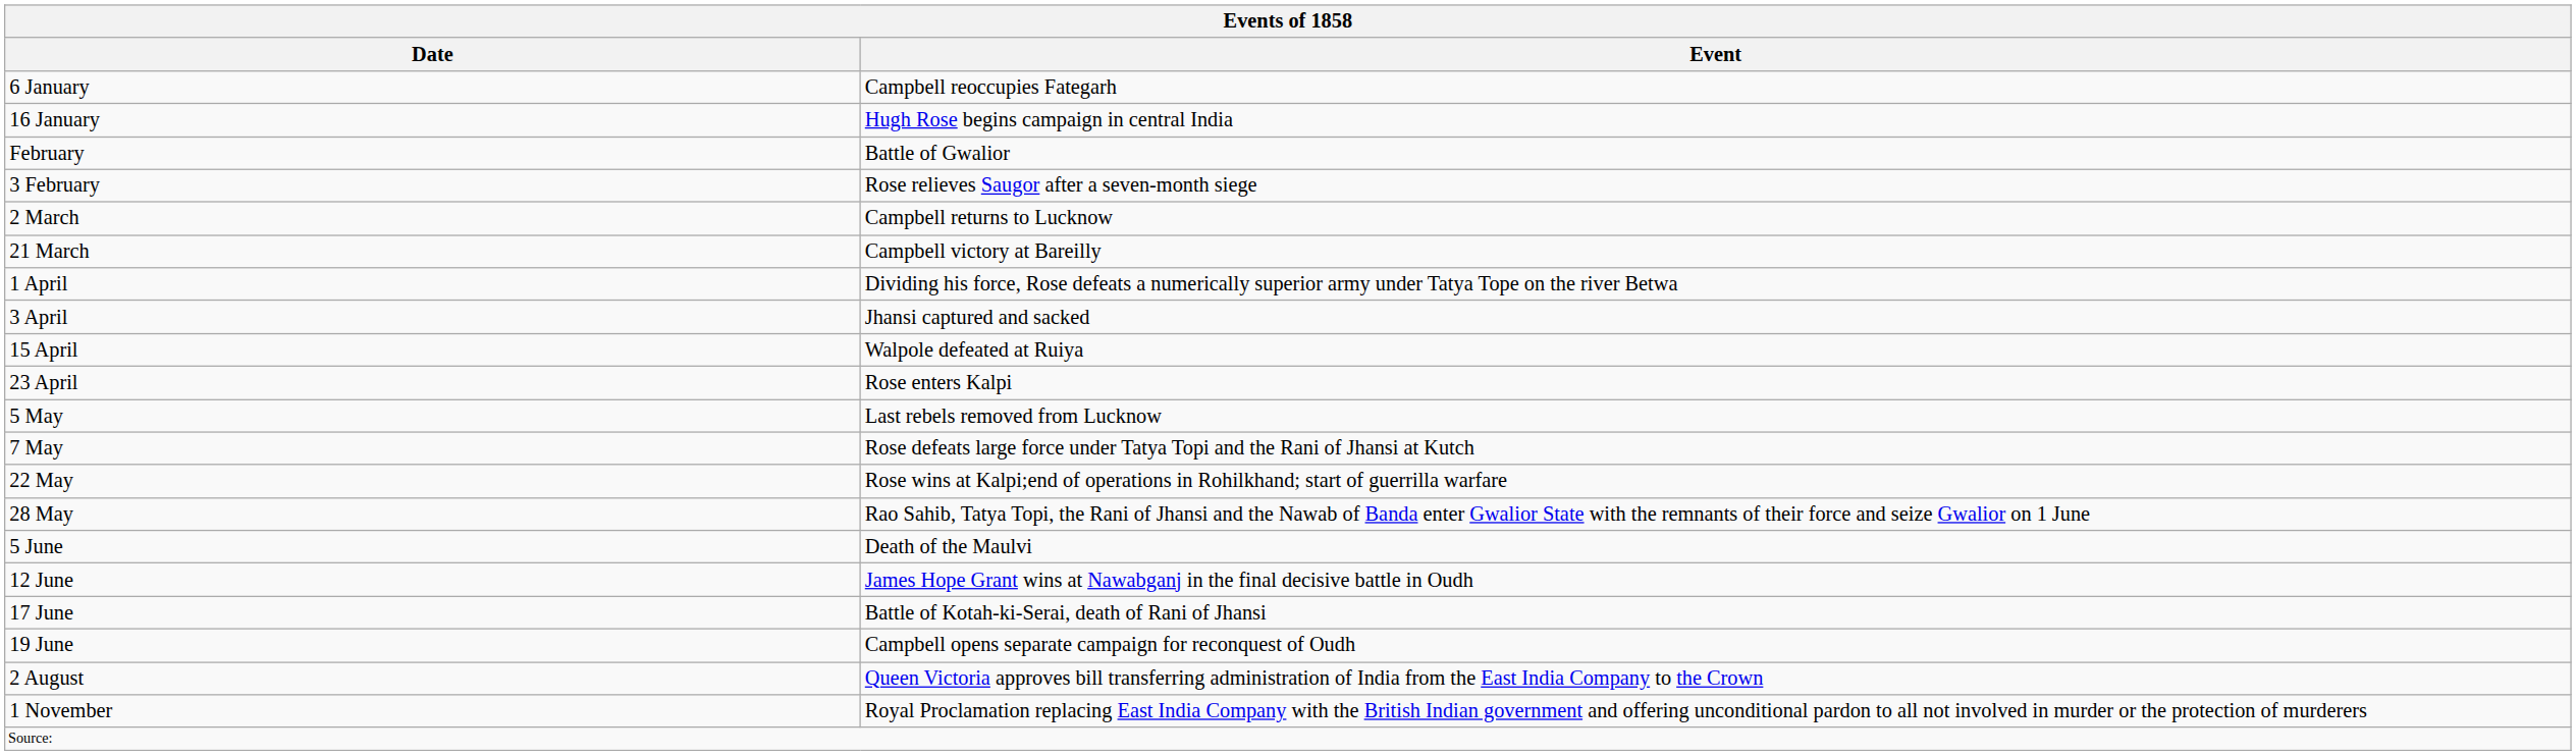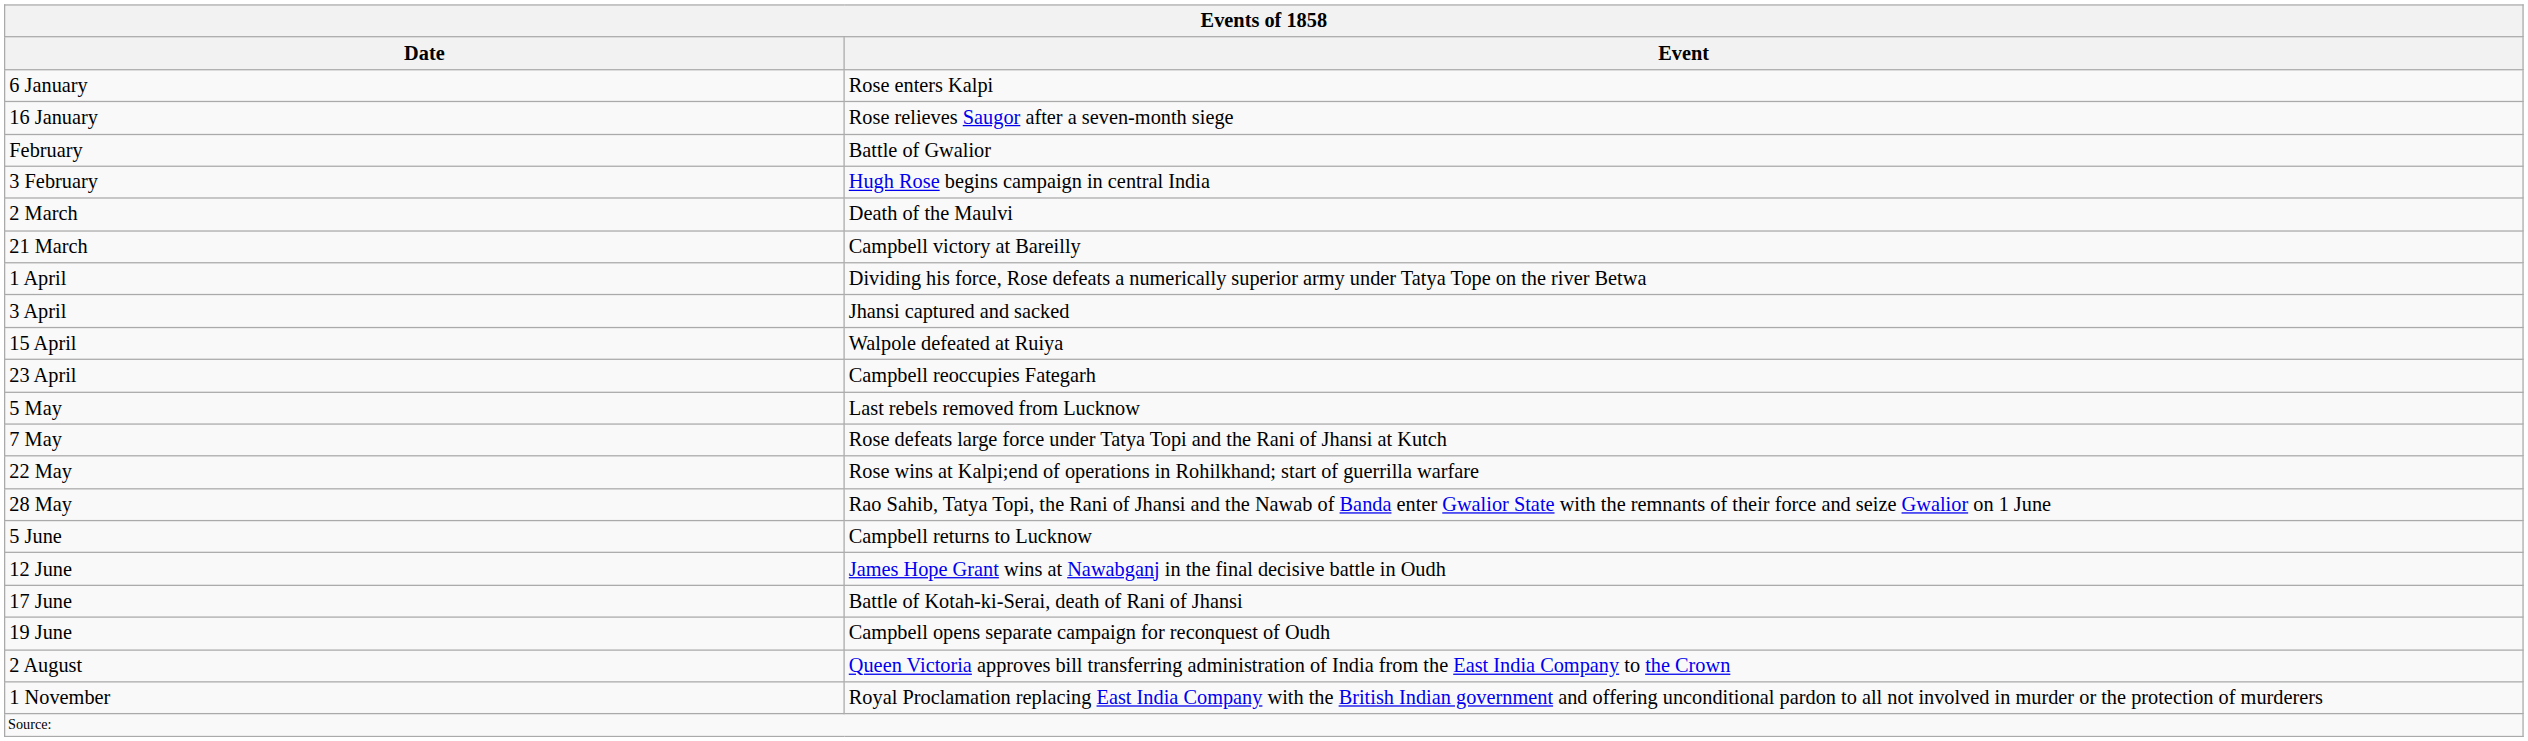6 January | Event: Campbell reoccupies Fategarh -> Rose enters Kalpi
16 January | Event: Hugh Rose begins campaign in central India -> Rose relieves Saugor after a seven-month siege
3 February | Event: Rose relieves Saugor after a seven-month siege -> Hugh Rose begins campaign in central India
2 March | Event: Campbell returns to Lucknow -> Death of the Maulvi
23 April | Event: Rose enters Kalpi -> Campbell reoccupies Fategarh
5 June | Event: Death of the Maulvi -> Campbell returns to Lucknow
